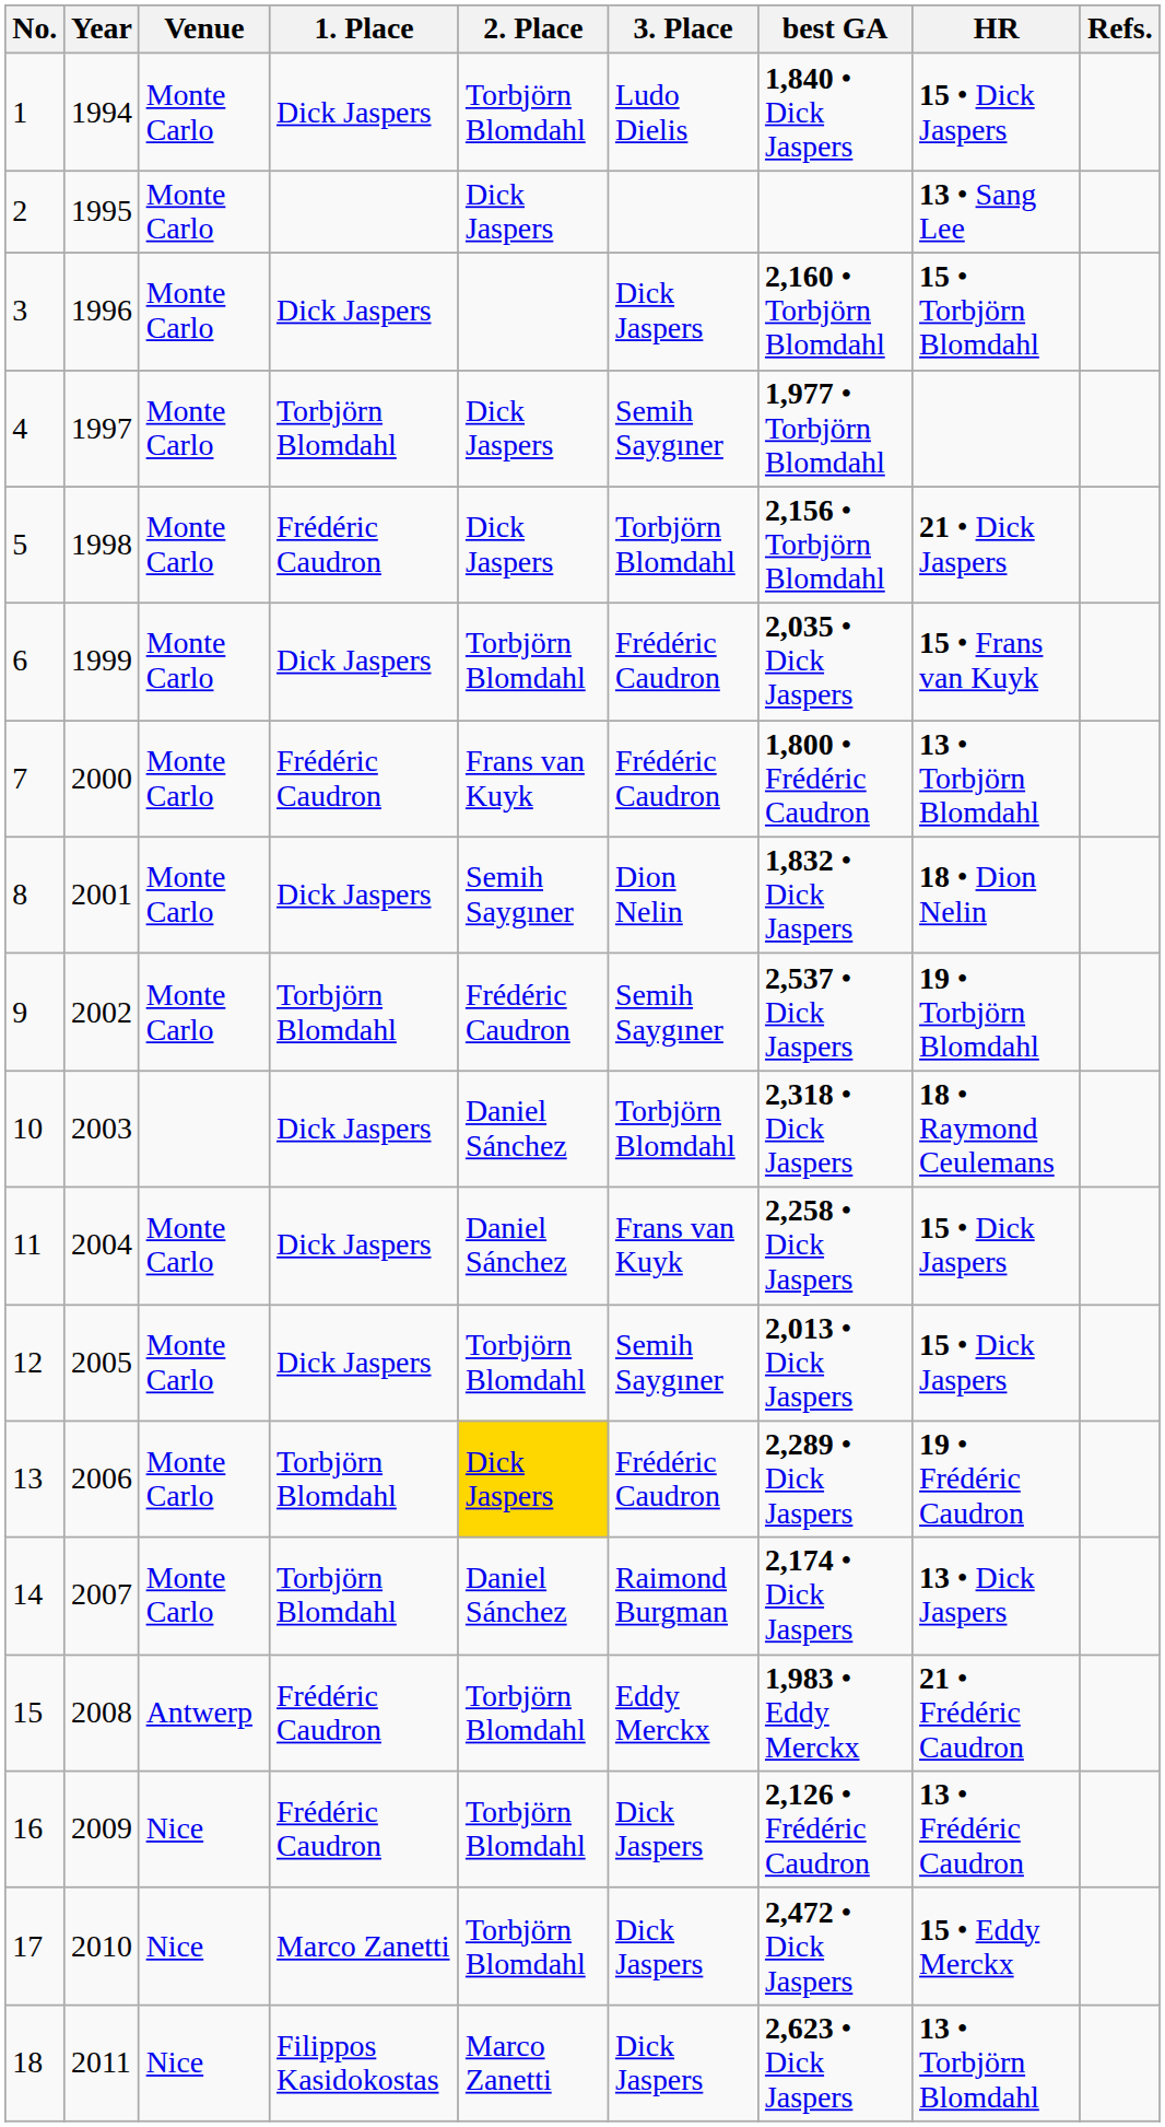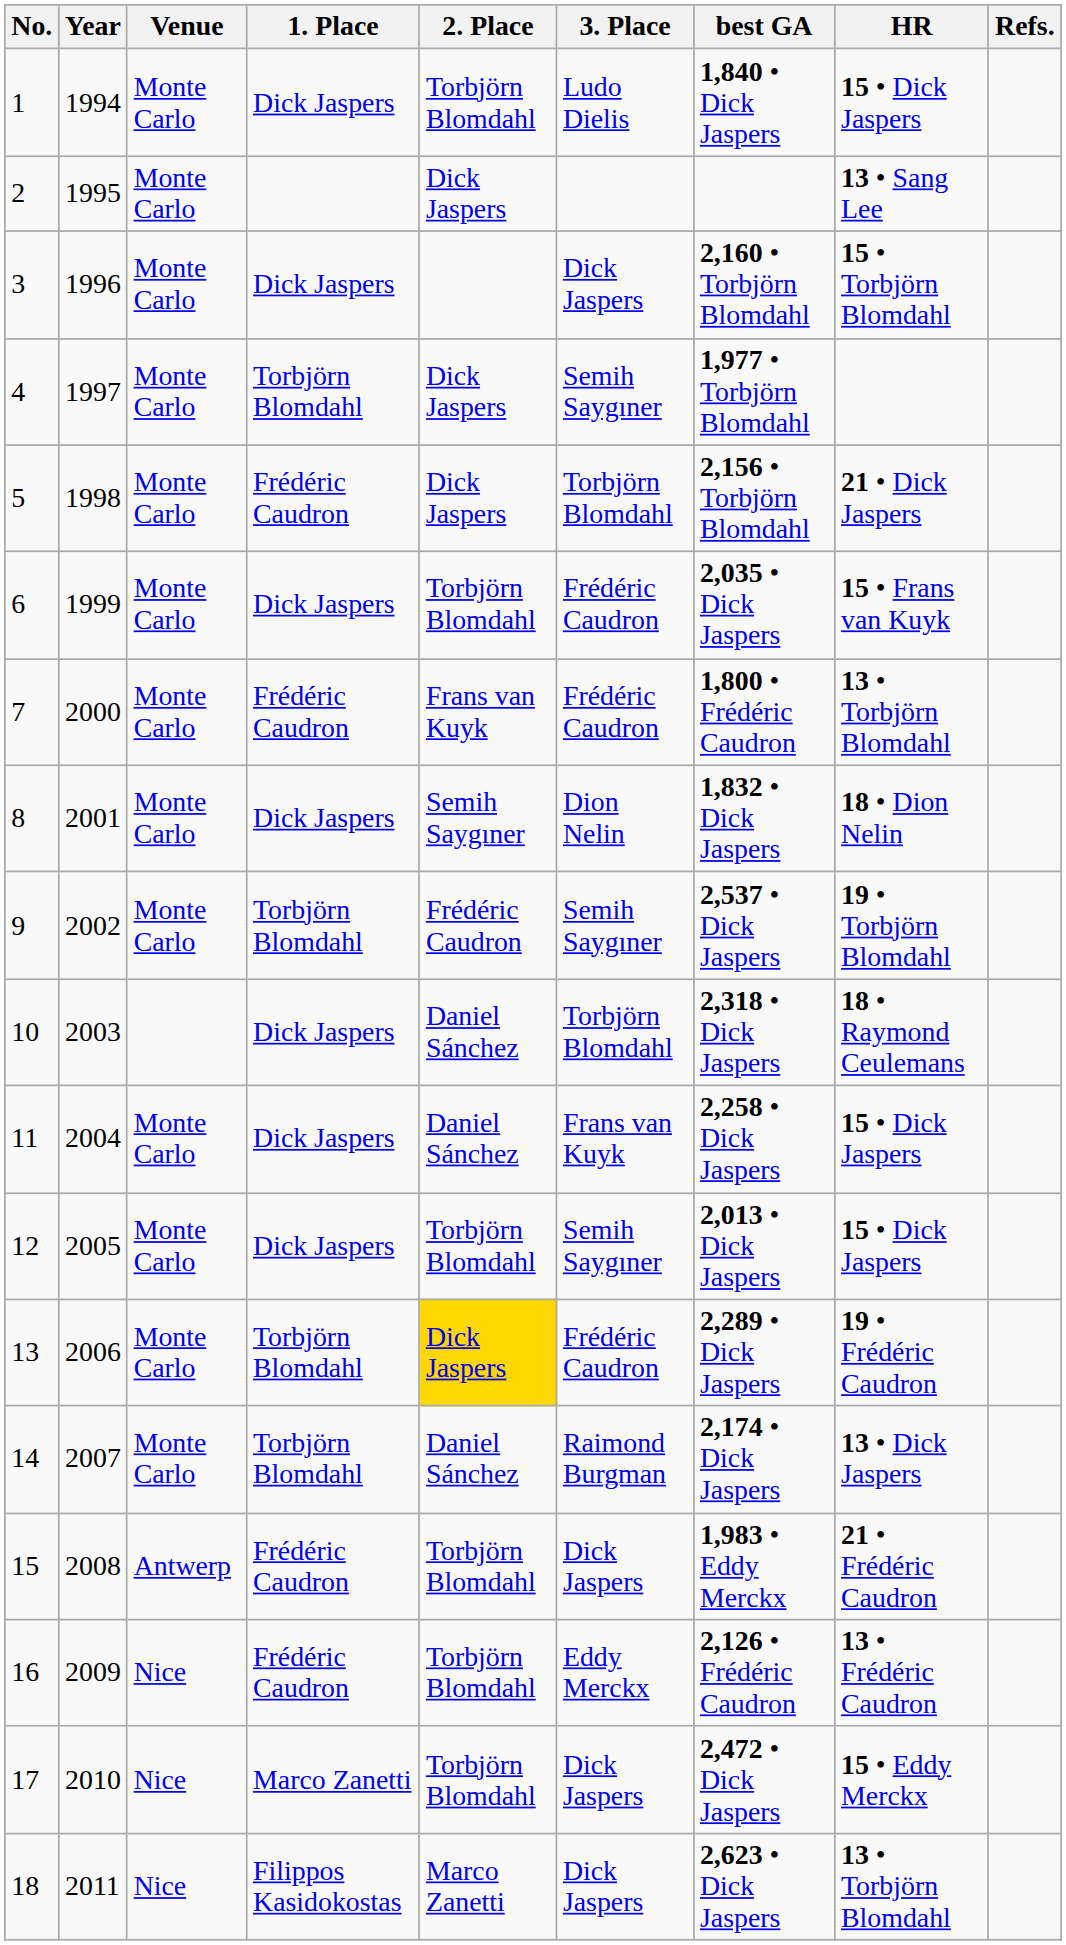15 | 3. Place: Eddy Merckx -> Dick Jaspers
16 | 3. Place: Dick Jaspers -> Eddy Merckx
